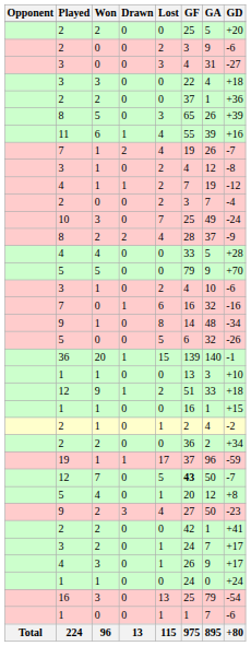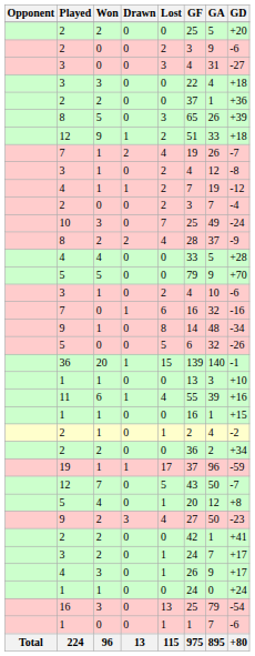rows swapped: 11 <-> 12 / 9
12 / 7 | GF: bold -> normal
